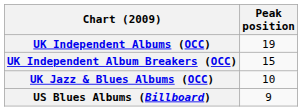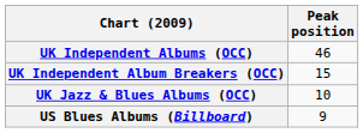UK Independent Albums (OCC) | Peak position: 19 -> 46
